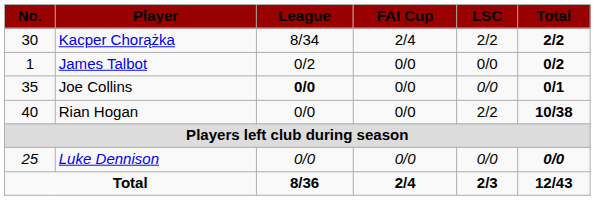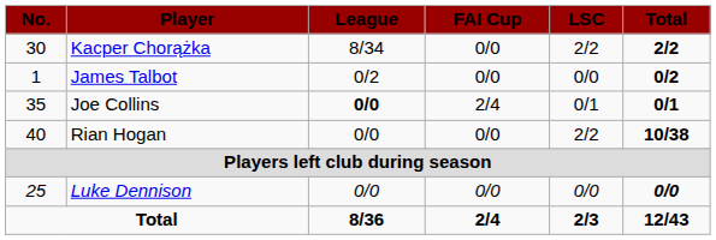Kacper Chorążka | FAI Cup: 2/4 -> 0/0
Joe Collins | FAI Cup: 0/0 -> 2/4
Joe Collins | LSC: 0/0 -> 0/1
